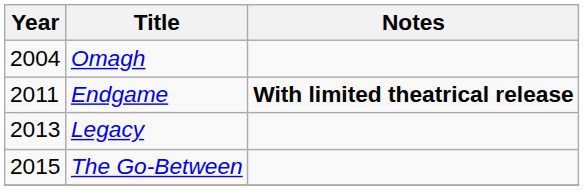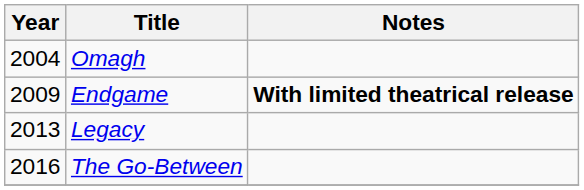Endgame | Year: 2011 -> 2009
The Go-Between | Year: 2015 -> 2016
